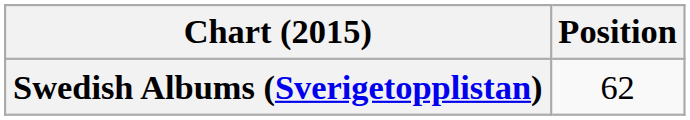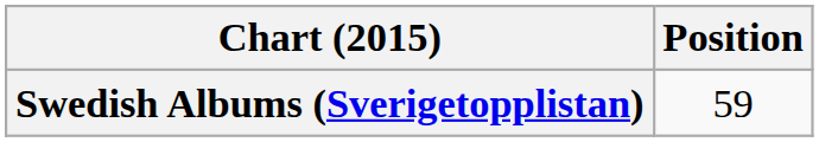Swedish Albums (Sverigetopplistan) | Position: 62 -> 59
